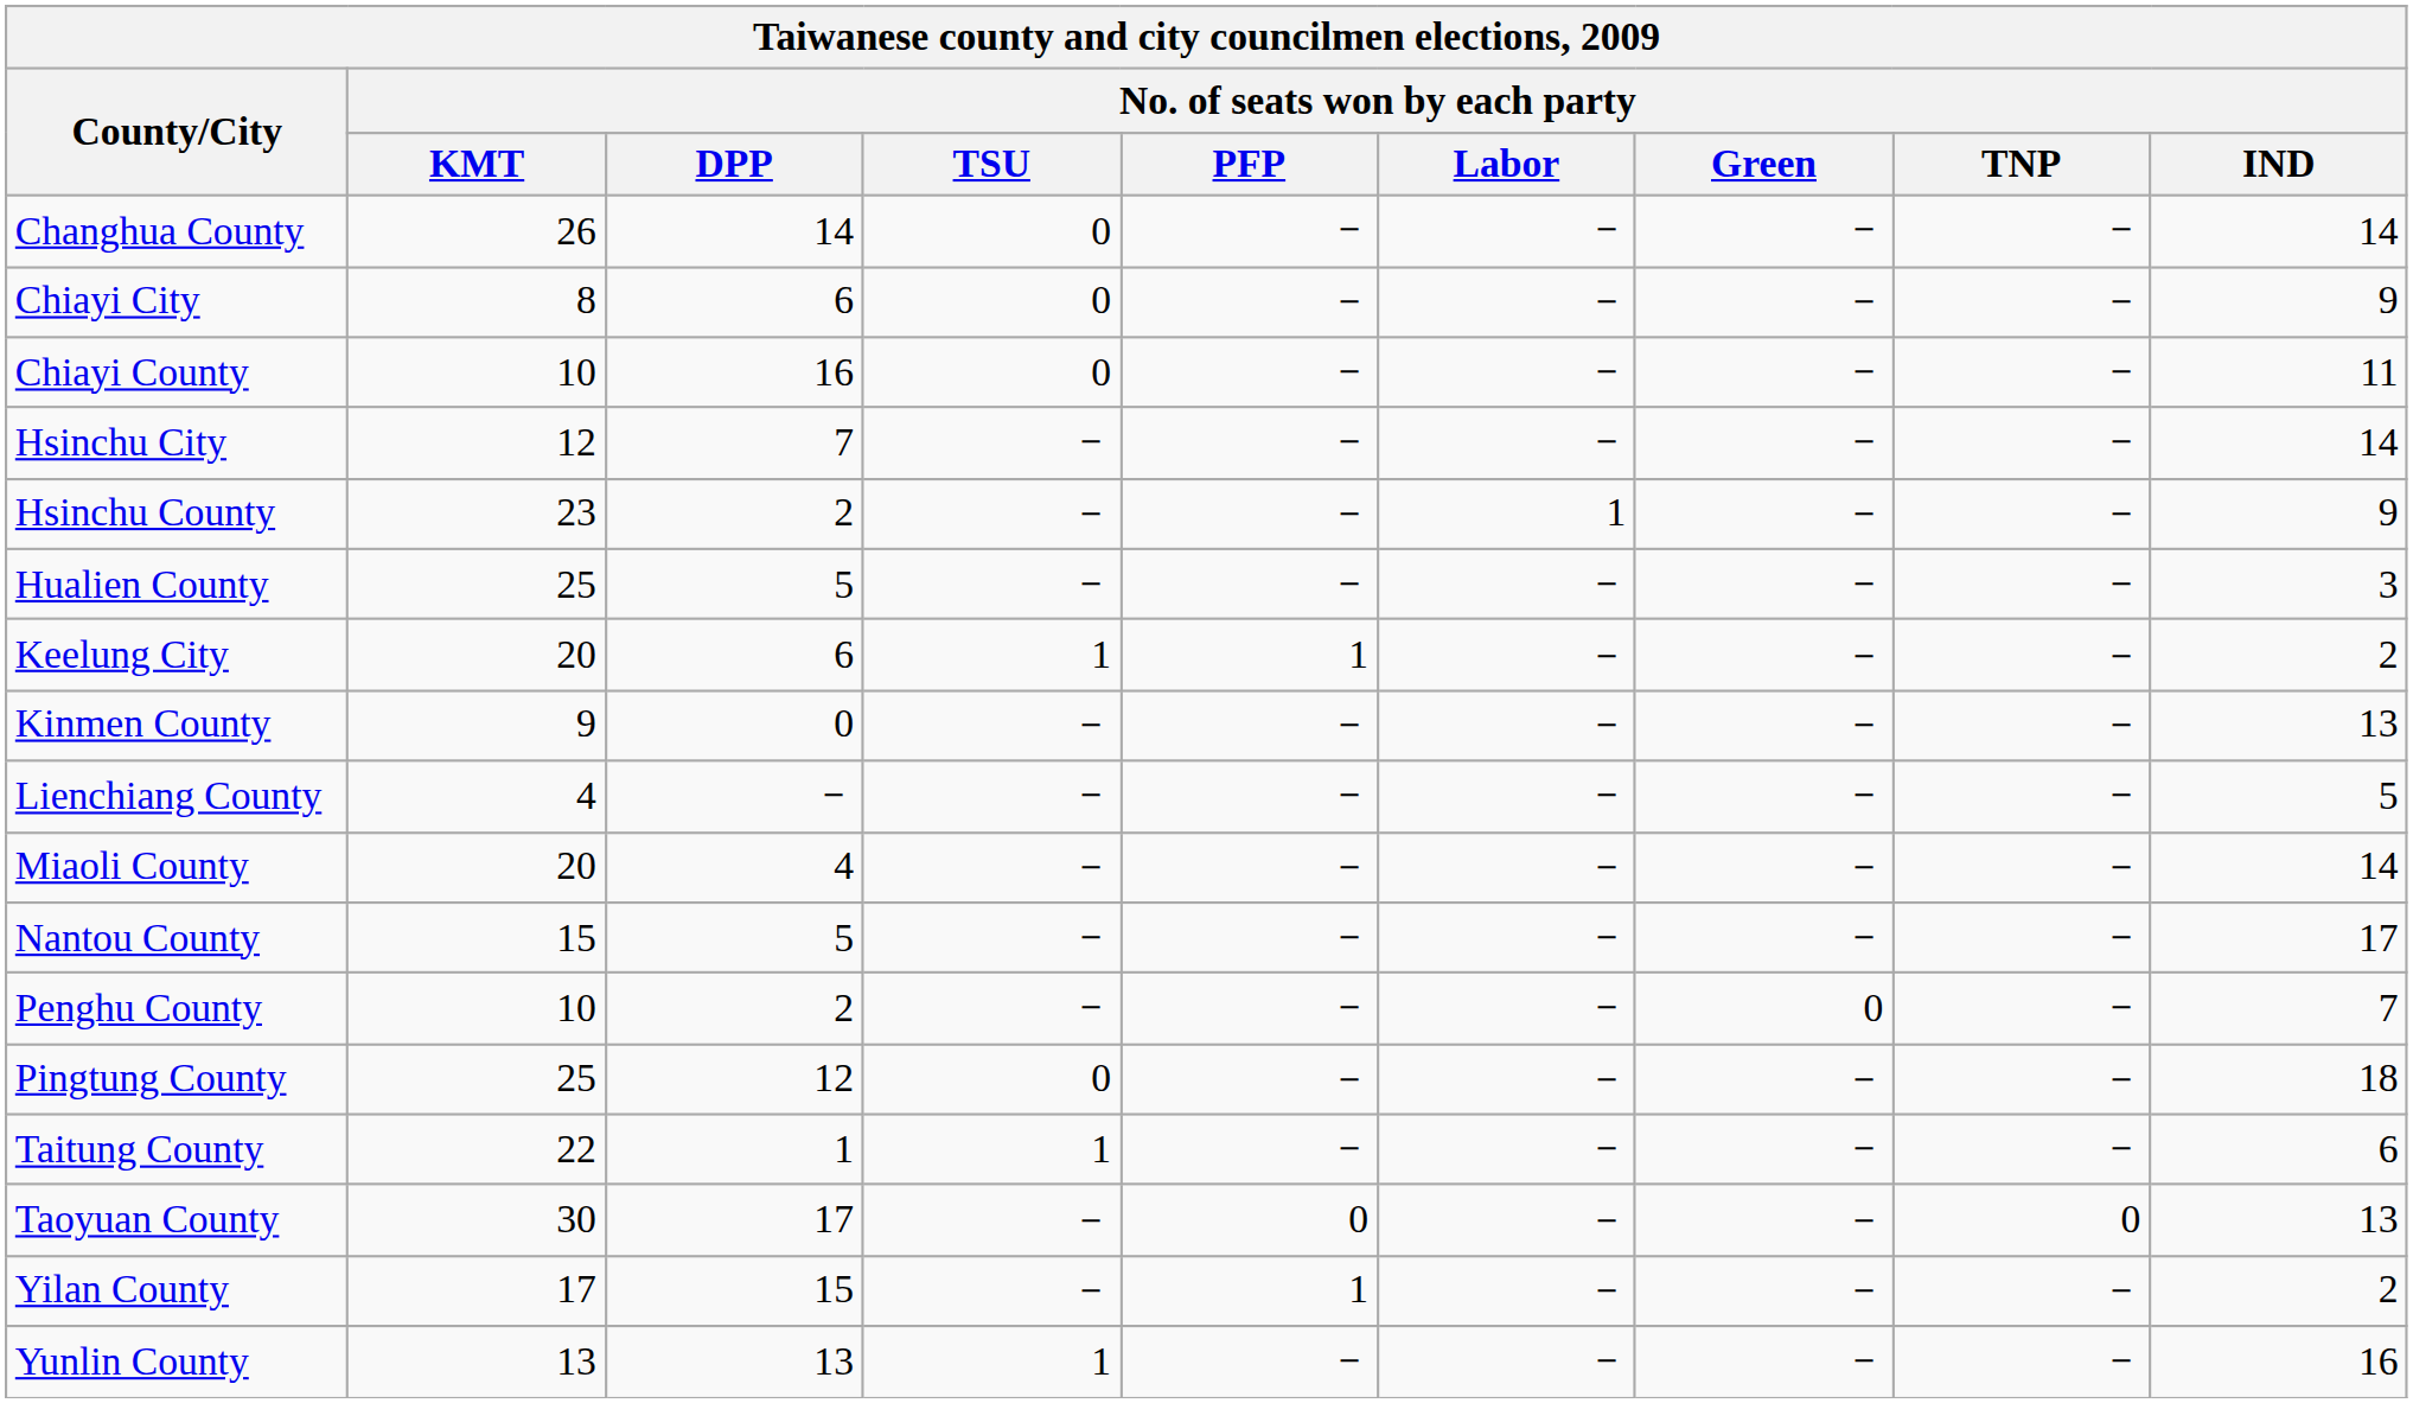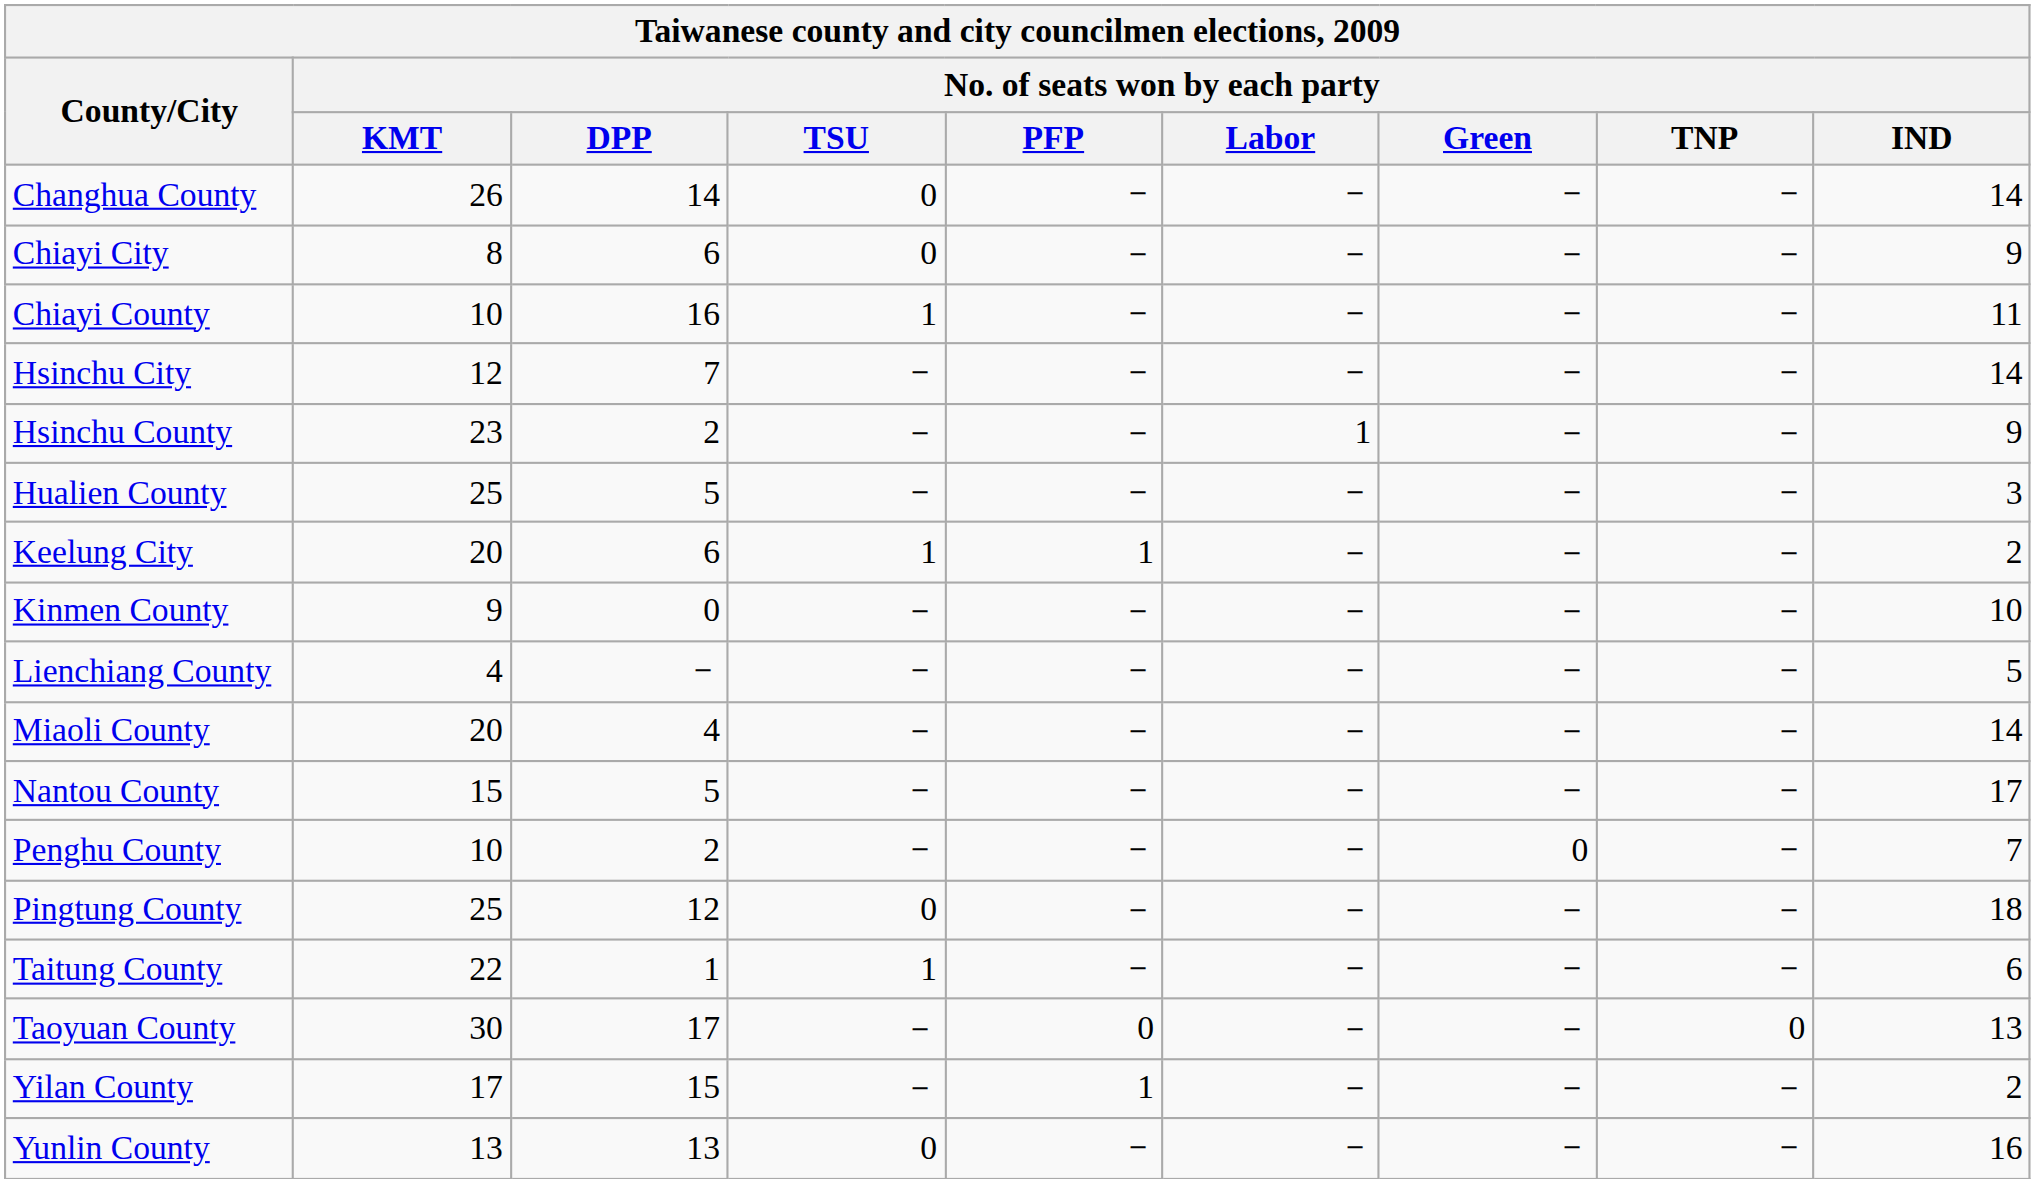Chiayi County | No. of seats won by each party / TSU: 0 -> 1
Kinmen County | No. of seats won by each party / IND: 13 -> 10
Yunlin County | No. of seats won by each party / TSU: 1 -> 0
